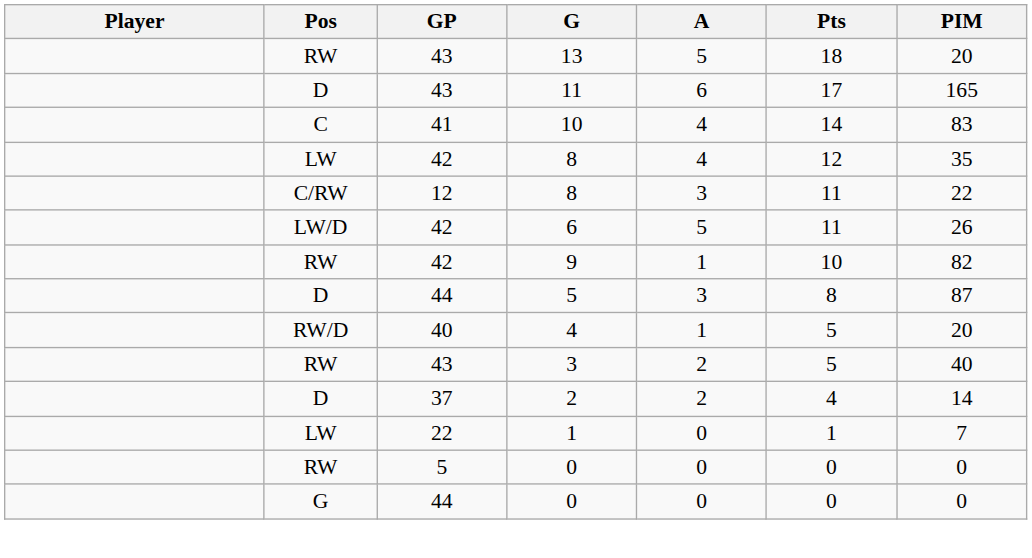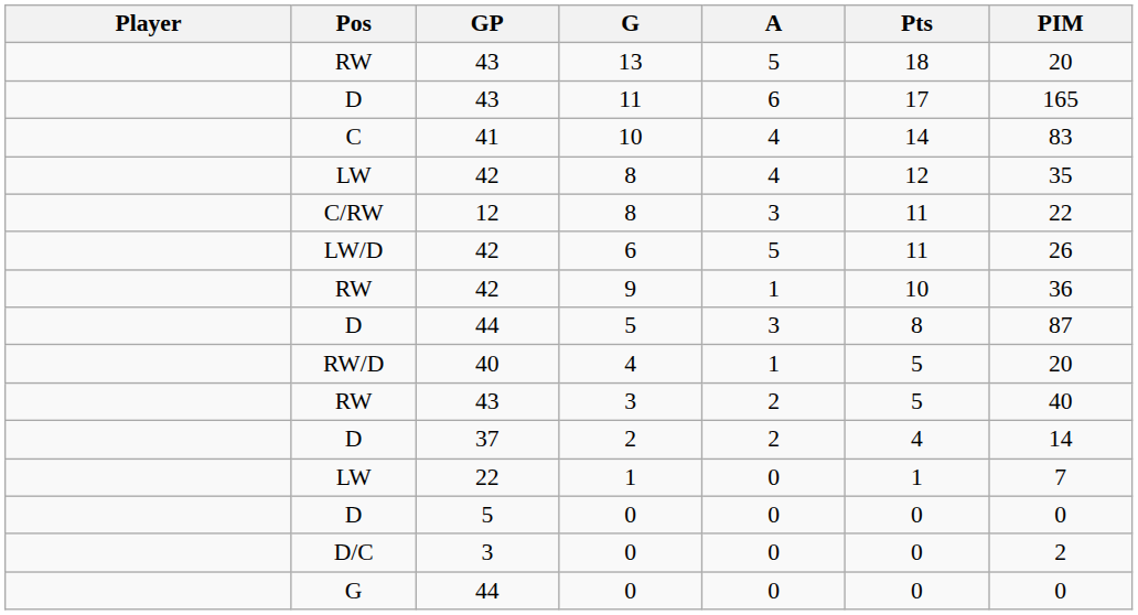9 | PIM: 82 -> 36
5 / 0 | Pos: RW -> D
+ row: D/C | 3 | 0 | 0 | 0 | 2
